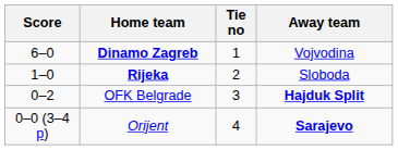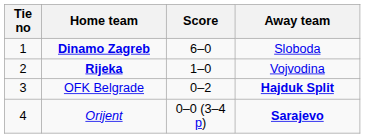columns swapped: Tie no <-> Score
Dinamo Zagreb | Away team: Vojvodina -> Sloboda
Rijeka | Away team: Sloboda -> Vojvodina
